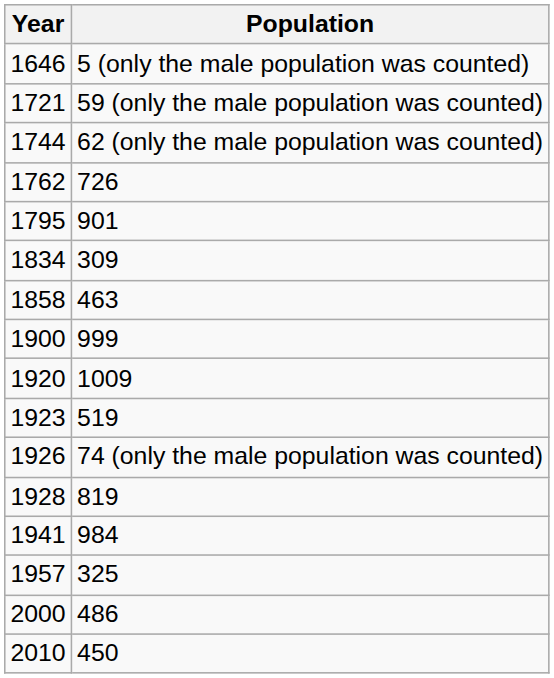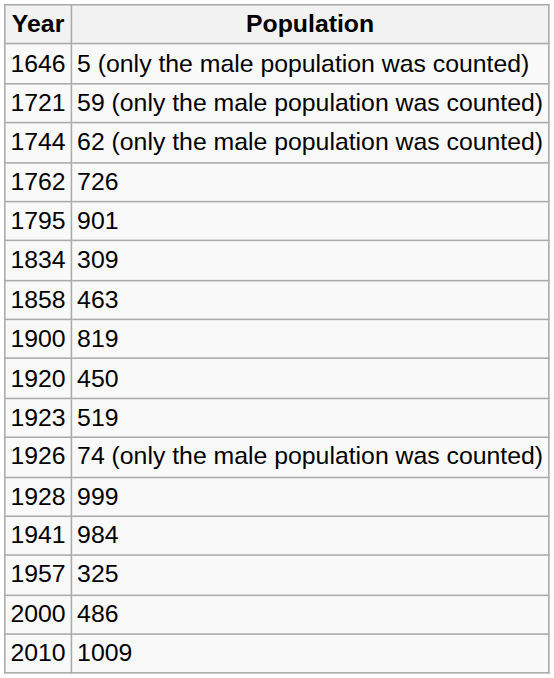1900 | Population: 999 -> 819
1920 | Population: 1009 -> 450
1928 | Population: 819 -> 999
2010 | Population: 450 -> 1009
